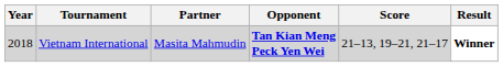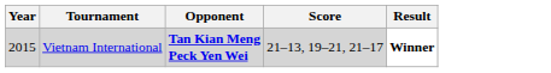- column: Partner | Masita Mahmudin
Vietnam International | Year: 2018 -> 2015
